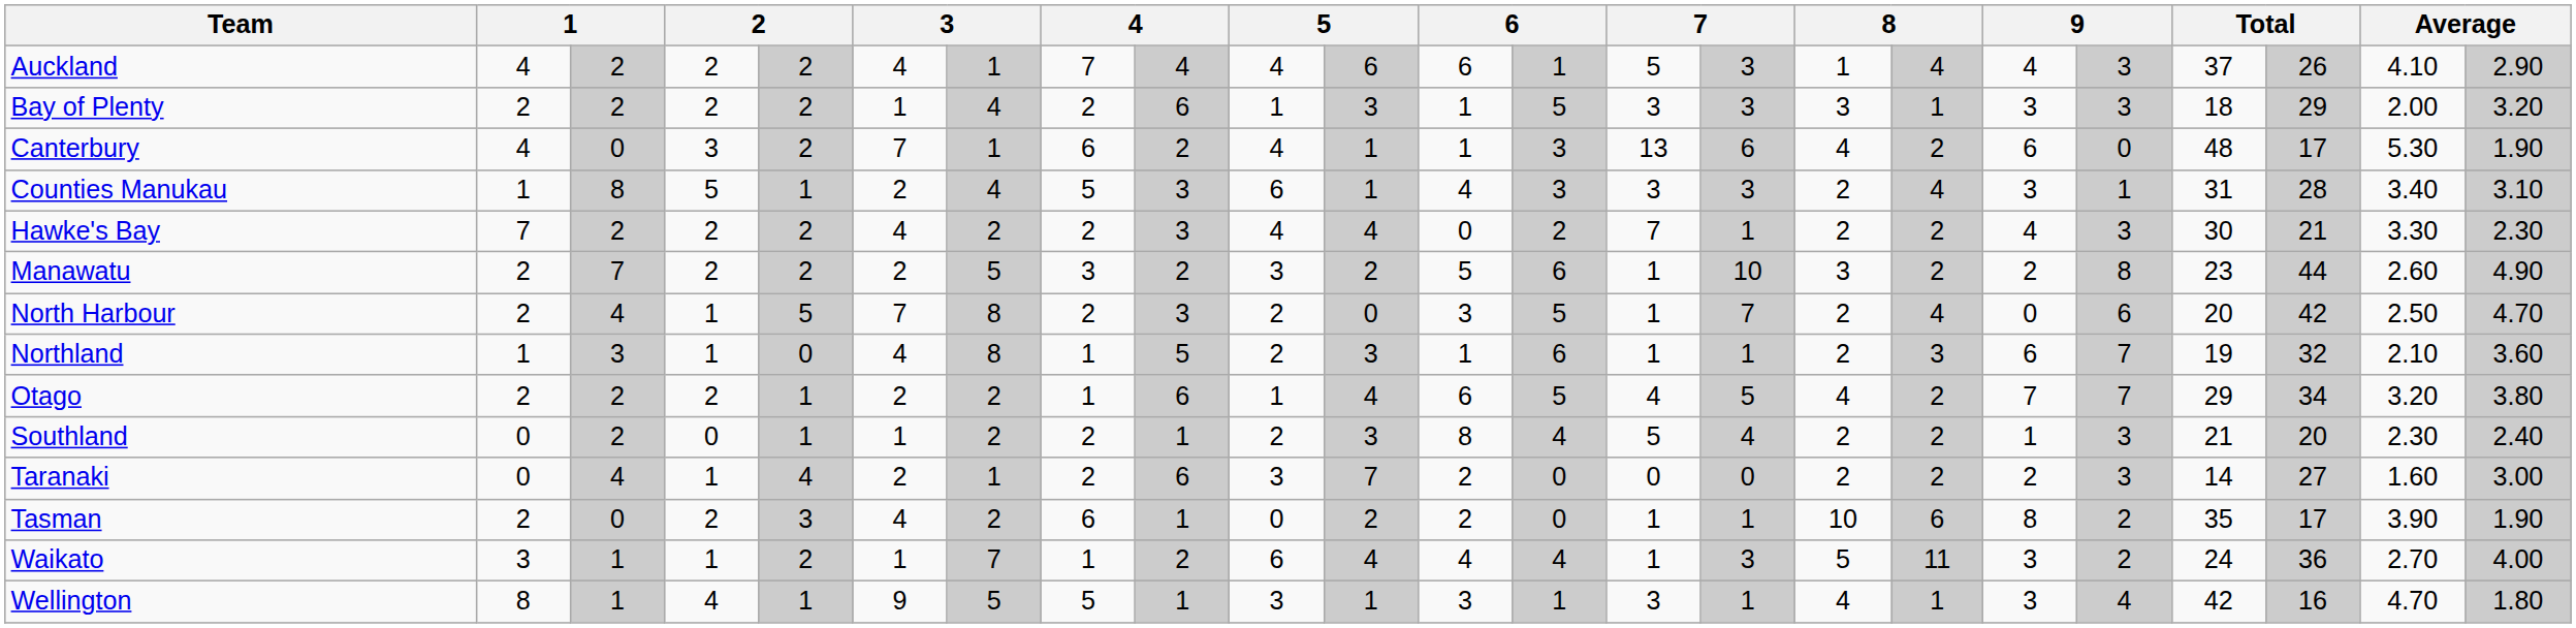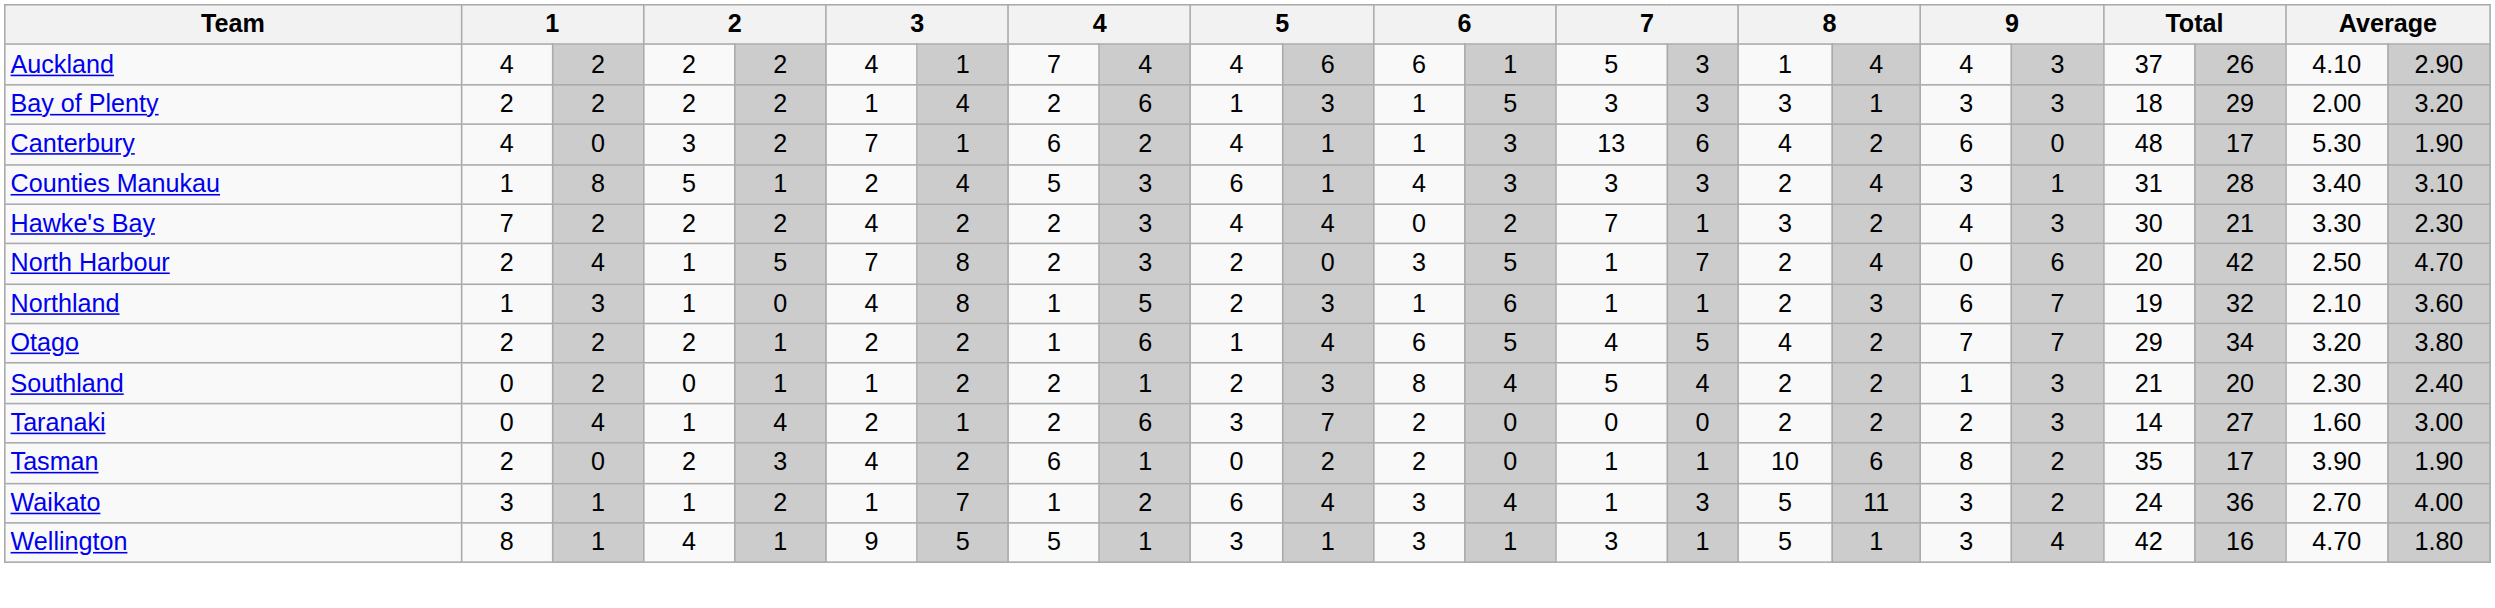Hawke's Bay | column 16: 2 -> 3
- row: Manawatu | 2 | 7 | 2 | 2 | 2 | 5 | 3 | 2 | 3 | 2 | 5 | 6 | 1 | 10 | 3 | 2 | 2 | 8 | 23 | 44 | 2.60 | 4.90
Waikato | column 12: 4 -> 3
Wellington | column 16: 4 -> 5
